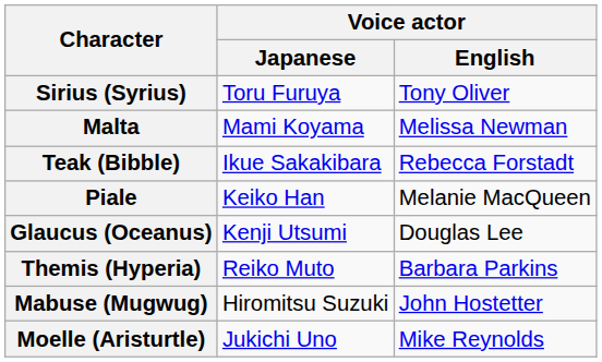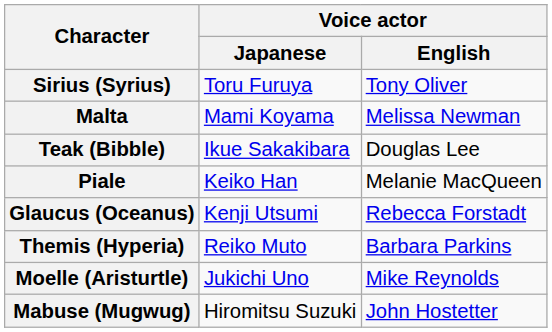Teak (Bibble) | Voice actor / English: Rebecca Forstadt -> Douglas Lee
Glaucus (Oceanus) | Voice actor / English: Douglas Lee -> Rebecca Forstadt
rows swapped: Moelle (Aristurtle) <-> Mabuse (Mugwug)
